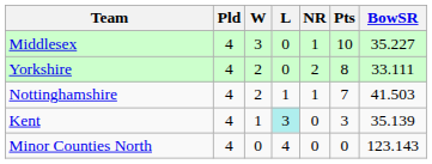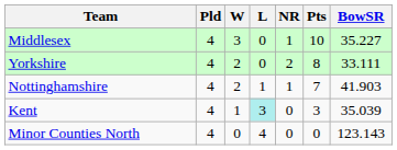Nottinghamshire | BowSR: 41.503 -> 41.903
Kent | BowSR: 35.139 -> 35.039
